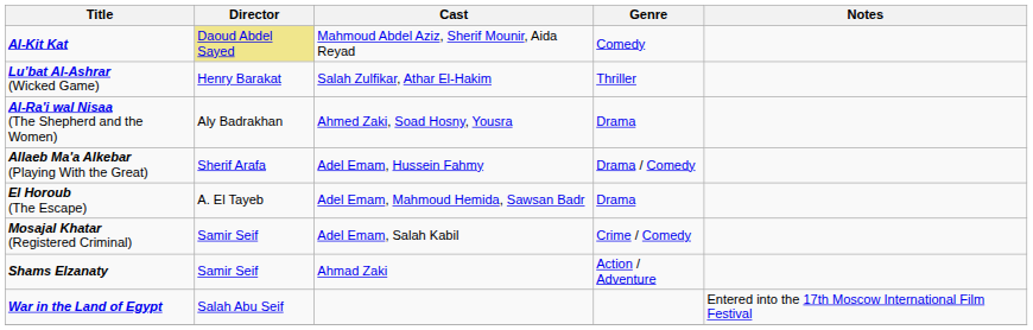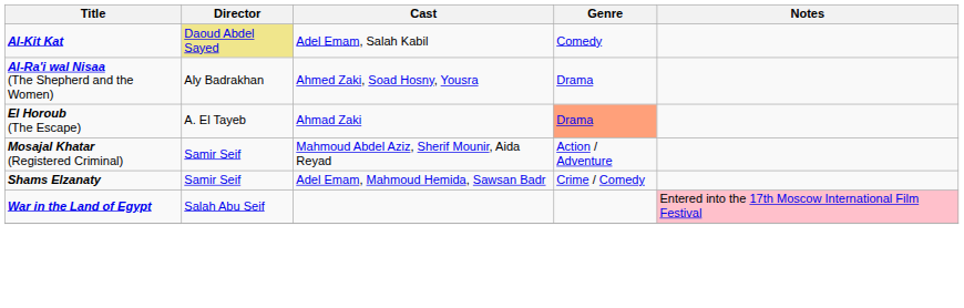Al-Kit Kat | Cast: Mahmoud Abdel Aziz, Sherif Mounir, Aida Reyad -> Adel Emam, Salah Kabil
- row: Lu’bat Al-Ashrar (Wicked Game) | Henry Barakat | Salah Zulfikar, Athar El-Hakim | Thriller
- row: Allaeb Ma'a Alkebar (Playing With the Great) | Sherif Arafa | Adel Emam, Hussein Fahmy | Drama / Comedy
El Horoub (The Escape) | Cast: Adel Emam, Mahmoud Hemida, Sawsan Badr -> Ahmad Zaki
El Horoub (The Escape) | Genre: no background -> lightsalmon background
Mosajal Khatar (Registered Criminal) | Cast: Adel Emam, Salah Kabil -> Mahmoud Abdel Aziz, Sherif Mounir, Aida Reyad
Mosajal Khatar (Registered Criminal) | Genre: Crime / Comedy -> Action / Adventure
Shams Elzanaty | Cast: Ahmad Zaki -> Adel Emam, Mahmoud Hemida, Sawsan Badr
Shams Elzanaty | Genre: Action / Adventure -> Crime / Comedy
War in the Land of Egypt | Notes: no background -> pink background
